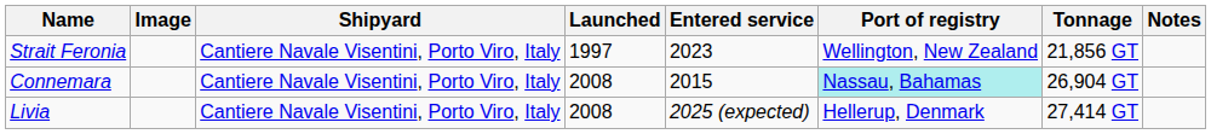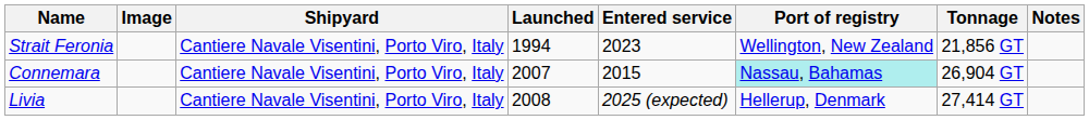Strait Feronia | Launched: 1997 -> 1994
Connemara | Launched: 2008 -> 2007
